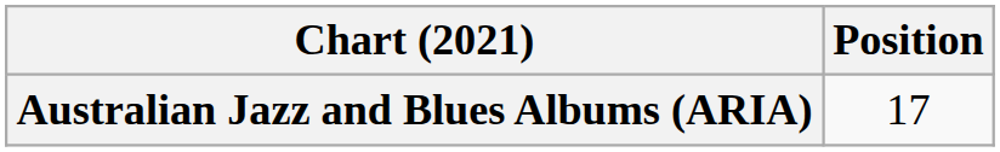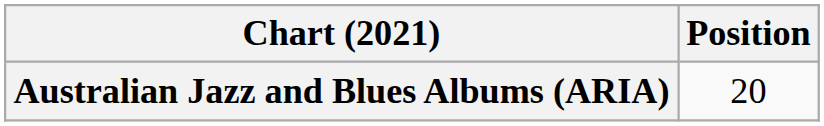Australian Jazz and Blues Albums (ARIA) | Position: 17 -> 20
